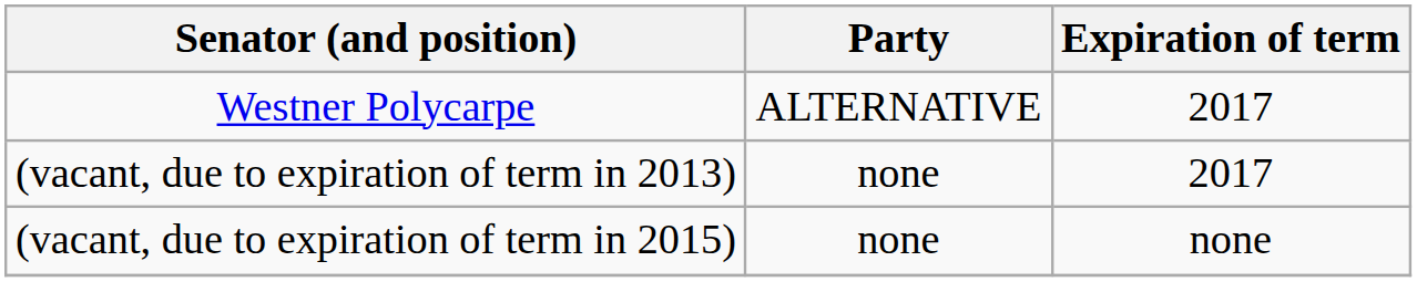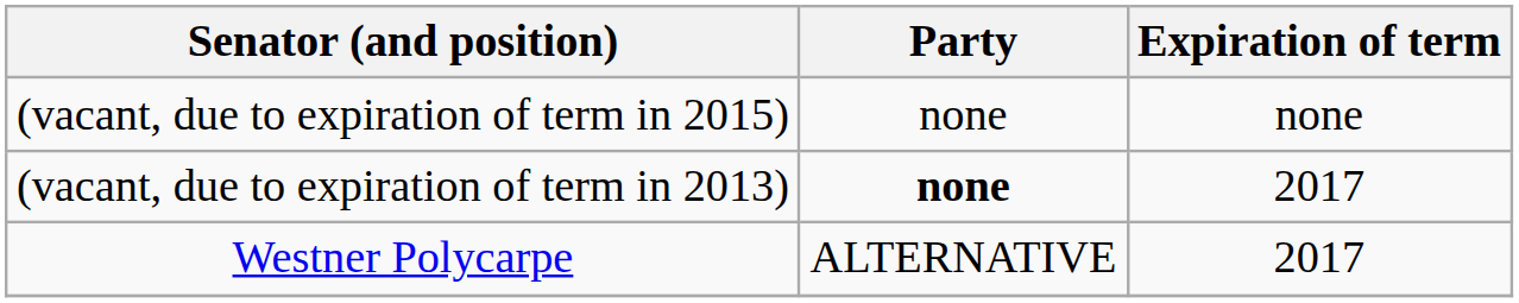rows swapped: Westner Polycarpe <-> (vacant, due to expiration of term in 2015)
(vacant, due to expiration of term in 2013) | Party: normal -> bold
